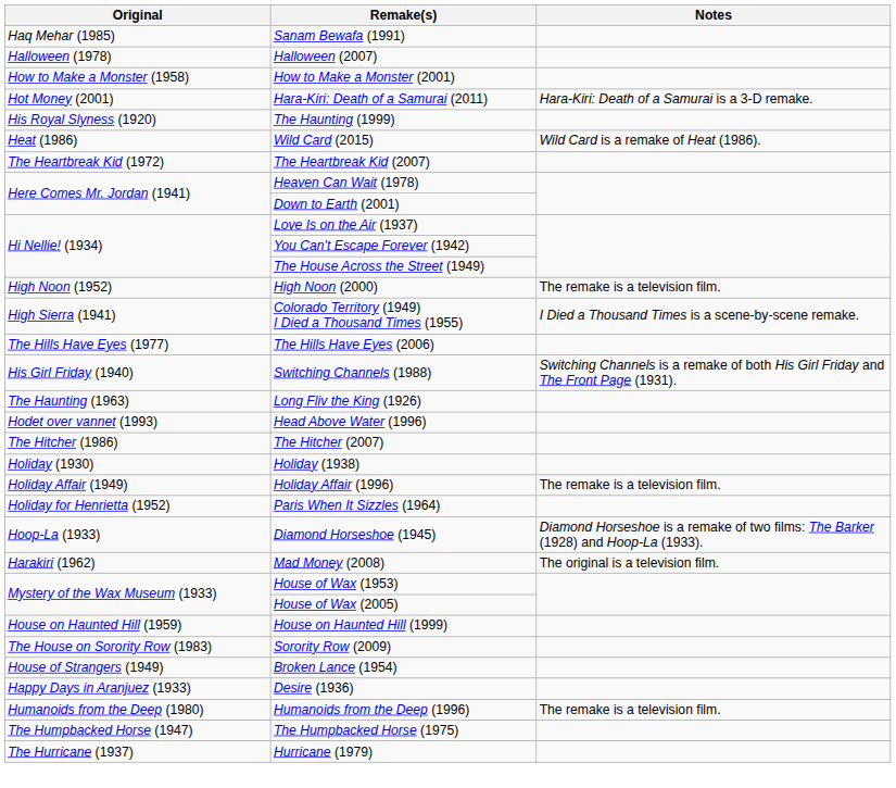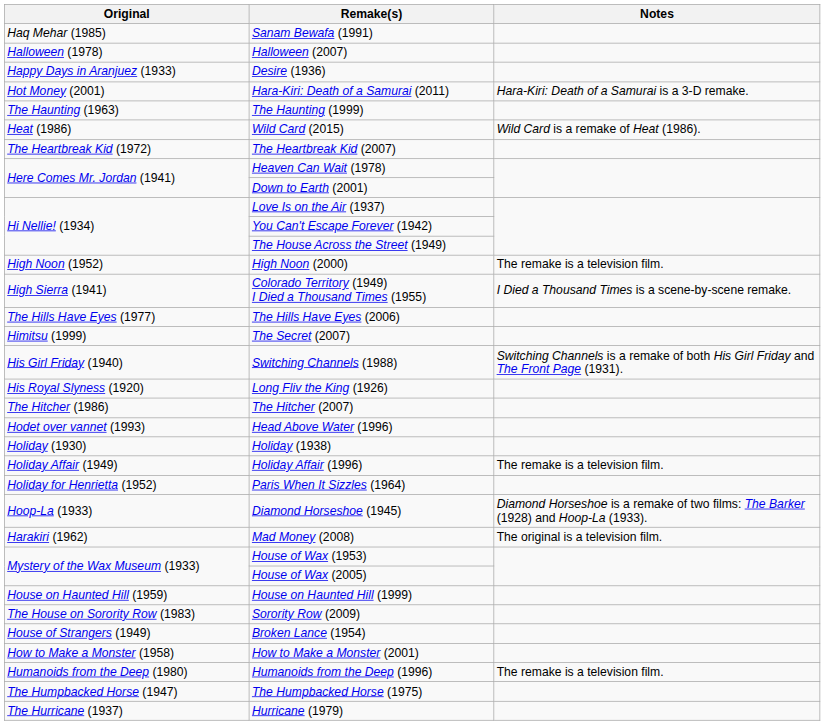rows swapped: Desire (1936) <-> How to Make a Monster (2001)
The Haunting (1999) | Original: His Royal Slyness (1920) -> The Haunting (1963)
+ row: Himitsu (1999) | The Secret (2007)
Long Fliv the King (1926) | Original: The Haunting (1963) -> His Royal Slyness (1920)
rows swapped: The Hitcher (2007) <-> Head Above Water (1996)
